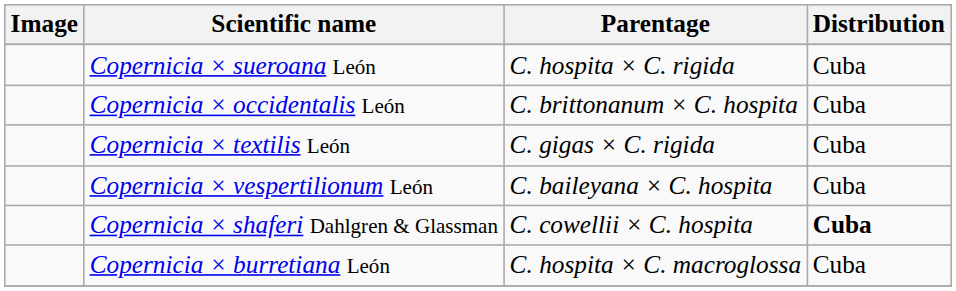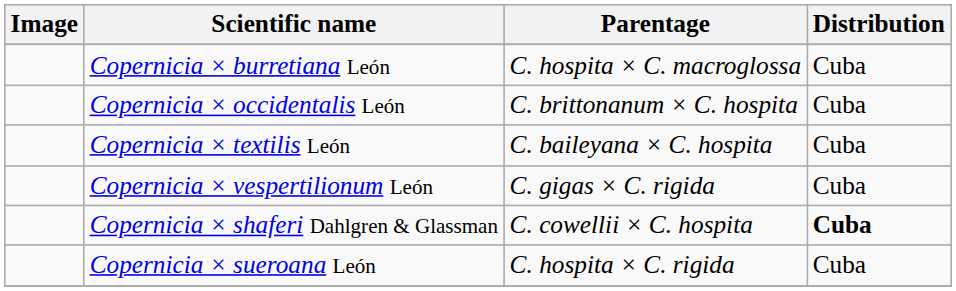rows swapped: Copernicia × burretiana León <-> Copernicia × sueroana León
Copernicia × textilis León | Parentage: C. gigas × C. rigida -> C. baileyana × C. hospita
Copernicia × vespertilionum León | Parentage: C. baileyana × C. hospita -> C. gigas × C. rigida
